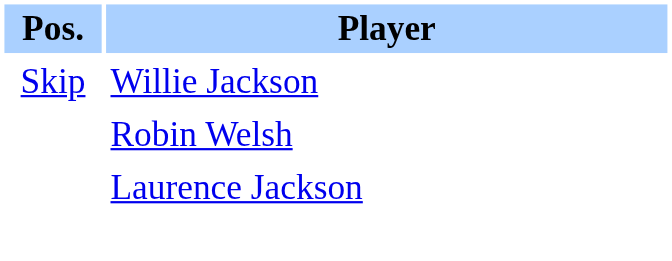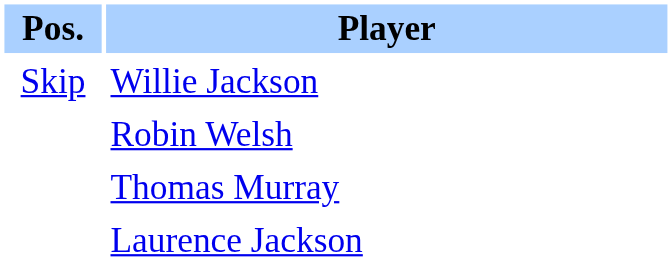+ row: Thomas Murray
